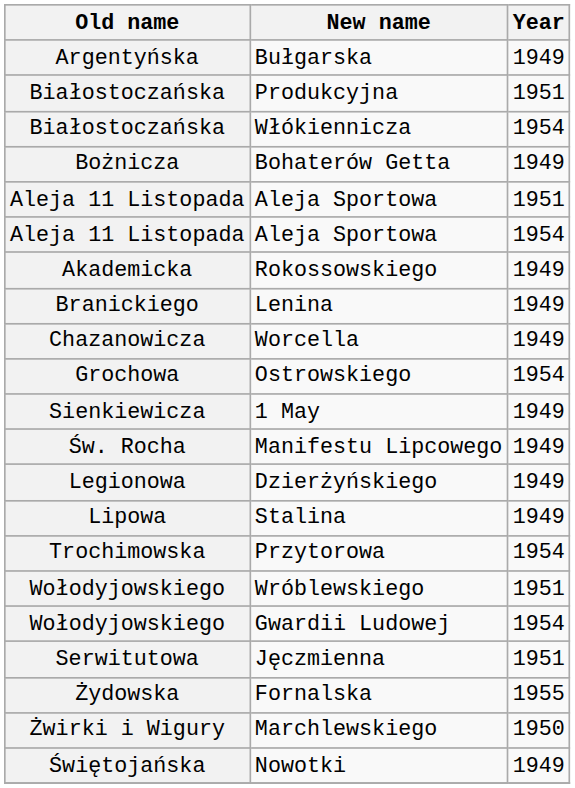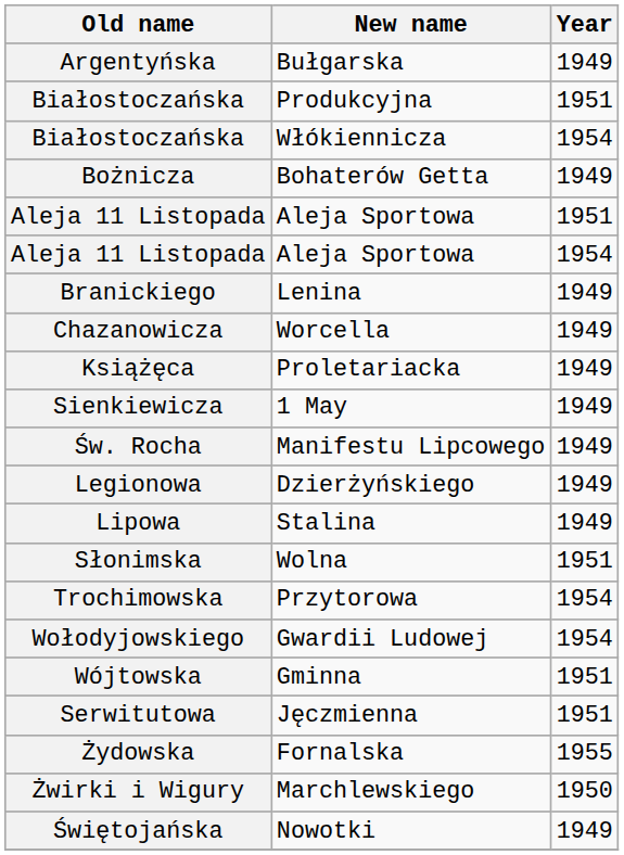- row: Akademicka | Rokossowskiego | 1949
- row: Grochowa | Ostrowskiego | 1954
+ row: Książęca | Proletariacka | 1949
+ row: Słonimska | Wolna | 1951
- row: Wołodyjowskiego | Wróblewskiego | 1951
+ row: Wójtowska | Gminna | 1951
